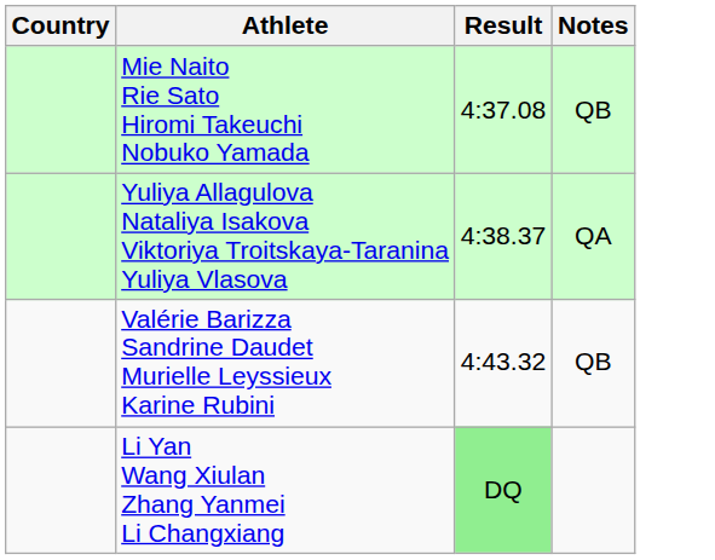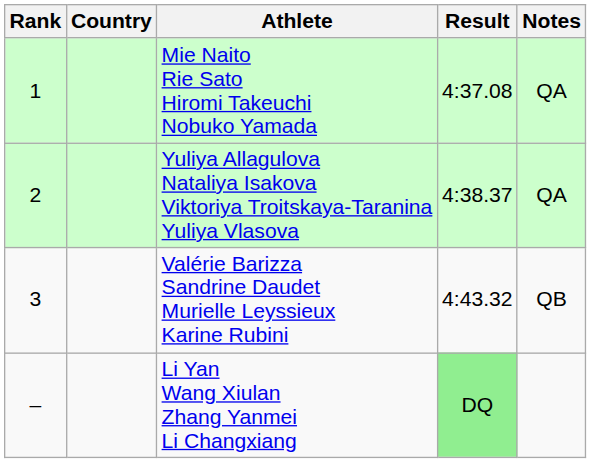+ column: Rank | 1 | 2 | 3 | –
Mie Naito Rie Sato Hiromi Takeuchi Nobuko Yamada | Notes: QB -> QA
